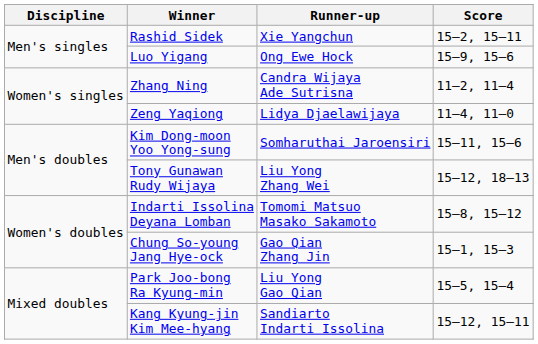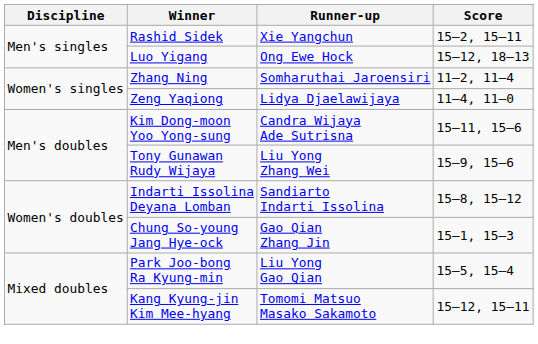Luo Yigang | Score: 15–9, 15–6 -> 15–12, 18–13
Zhang Ning | Runner-up: Candra Wijaya Ade Sutrisna -> Somharuthai Jaroensiri
Kim Dong-moon Yoo Yong-sung | Runner-up: Somharuthai Jaroensiri -> Candra Wijaya Ade Sutrisna
Tony Gunawan Rudy Wijaya | Score: 15–12, 18–13 -> 15–9, 15–6
Indarti Issolina Deyana Lomban | Runner-up: Tomomi Matsuo Masako Sakamoto -> Sandiarto Indarti Issolina
Kang Kyung-jin Kim Mee-hyang | Runner-up: Sandiarto Indarti Issolina -> Tomomi Matsuo Masako Sakamoto
